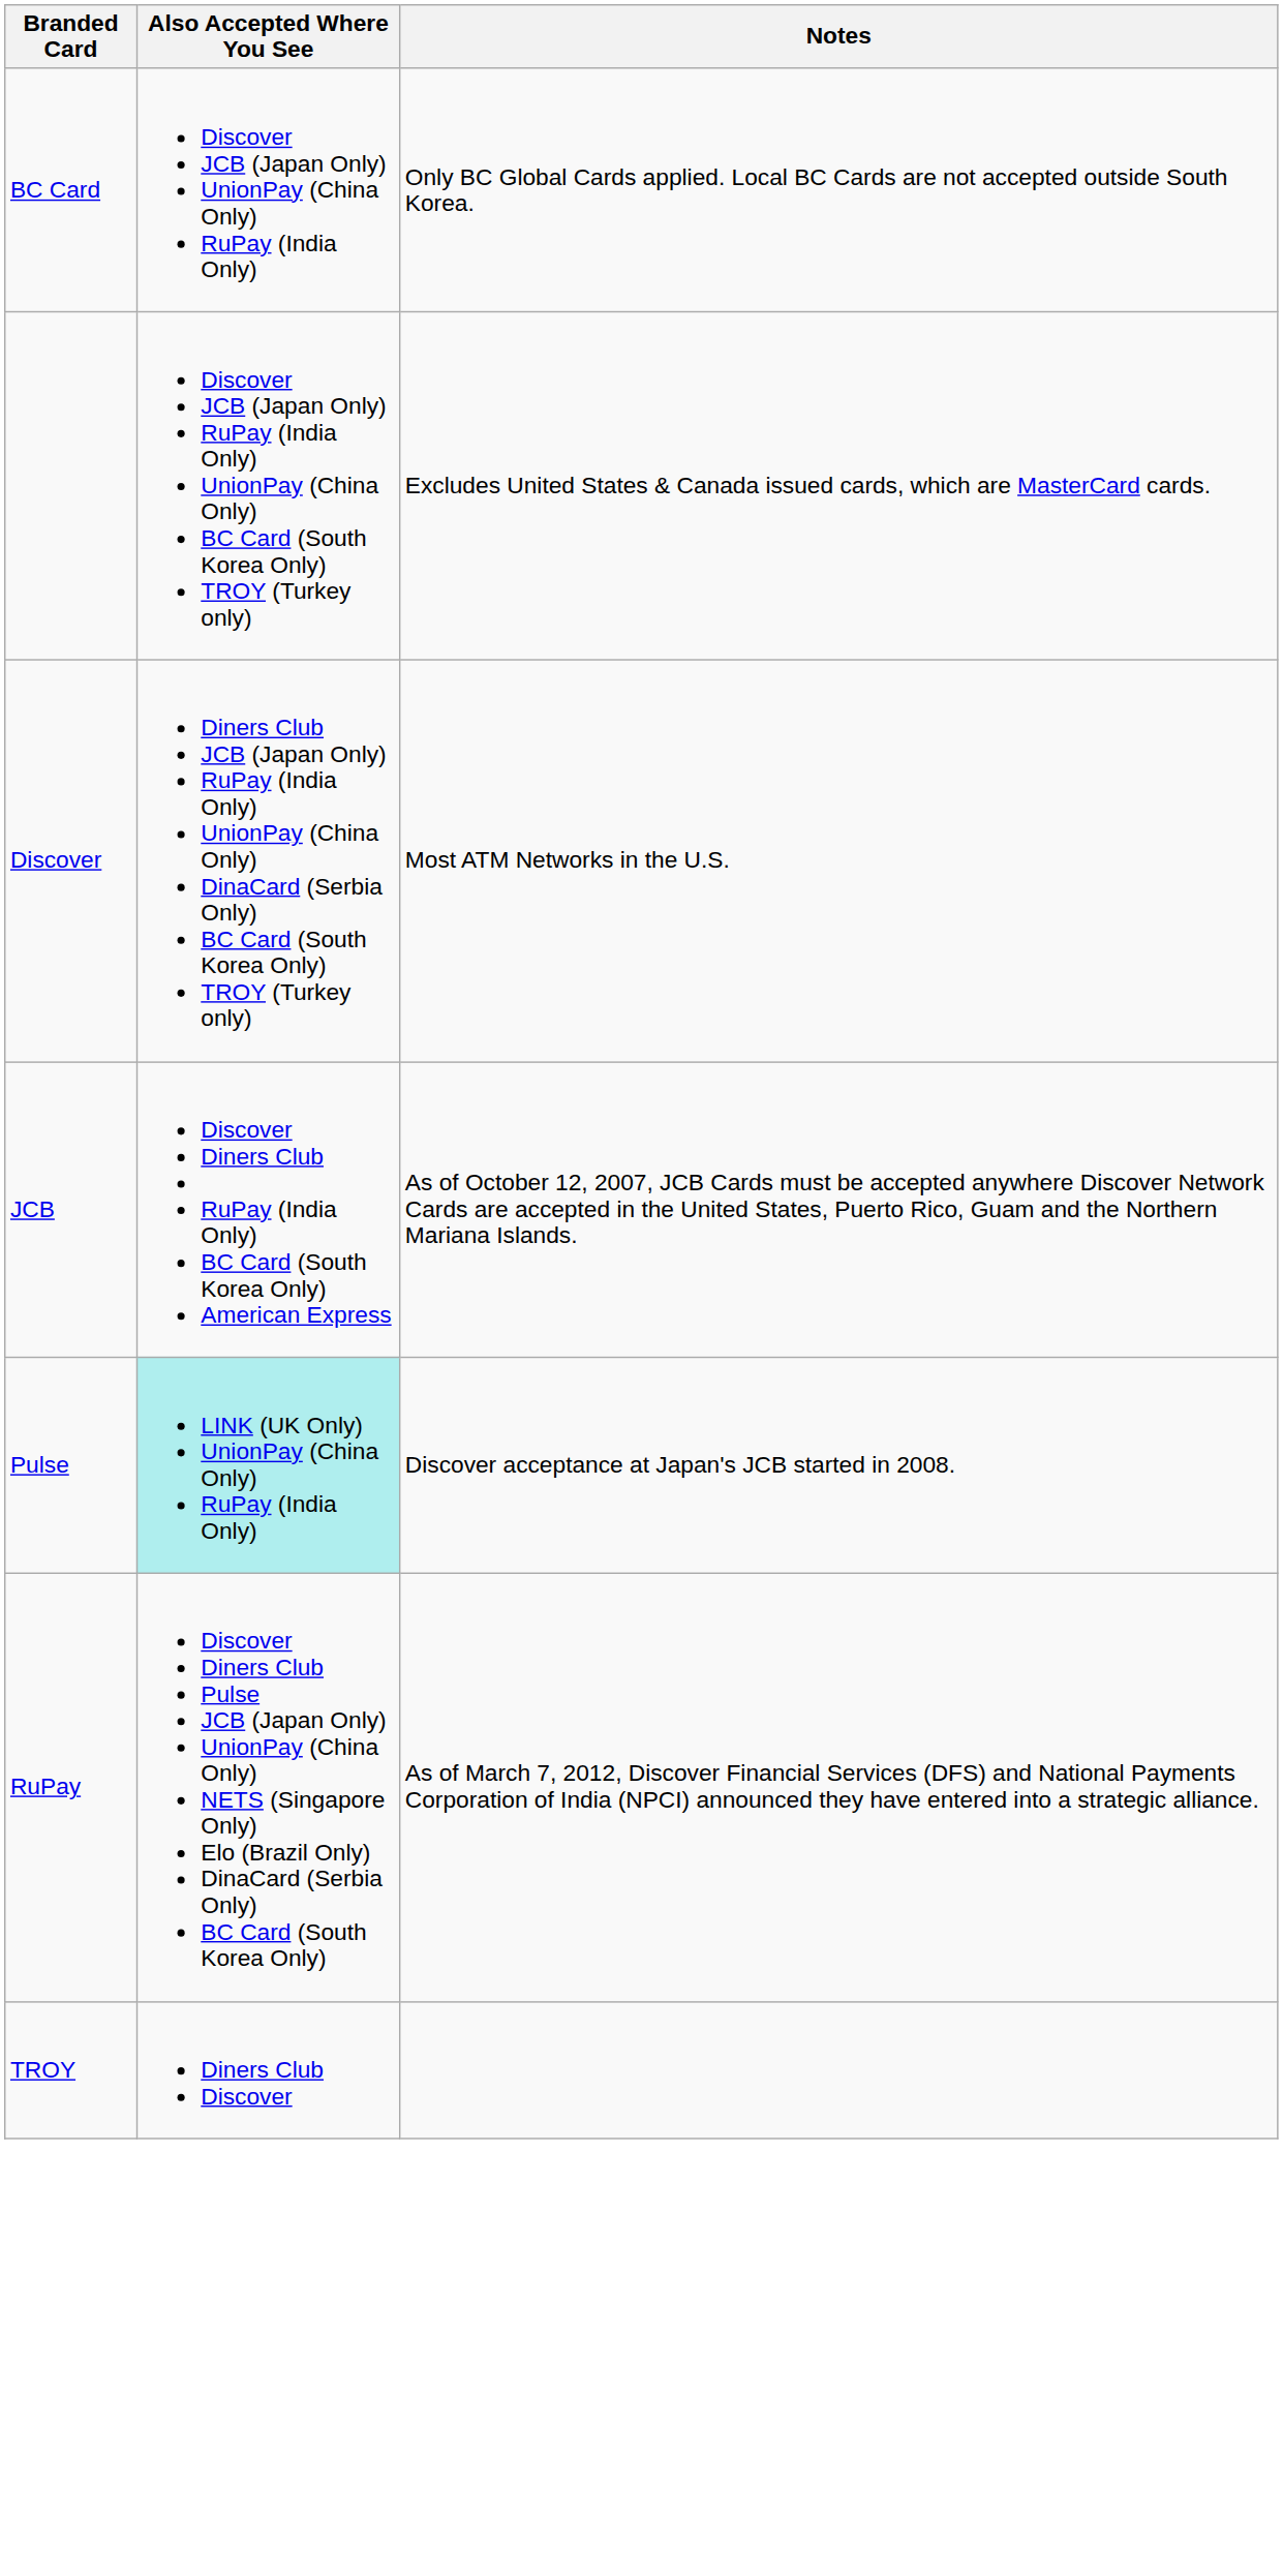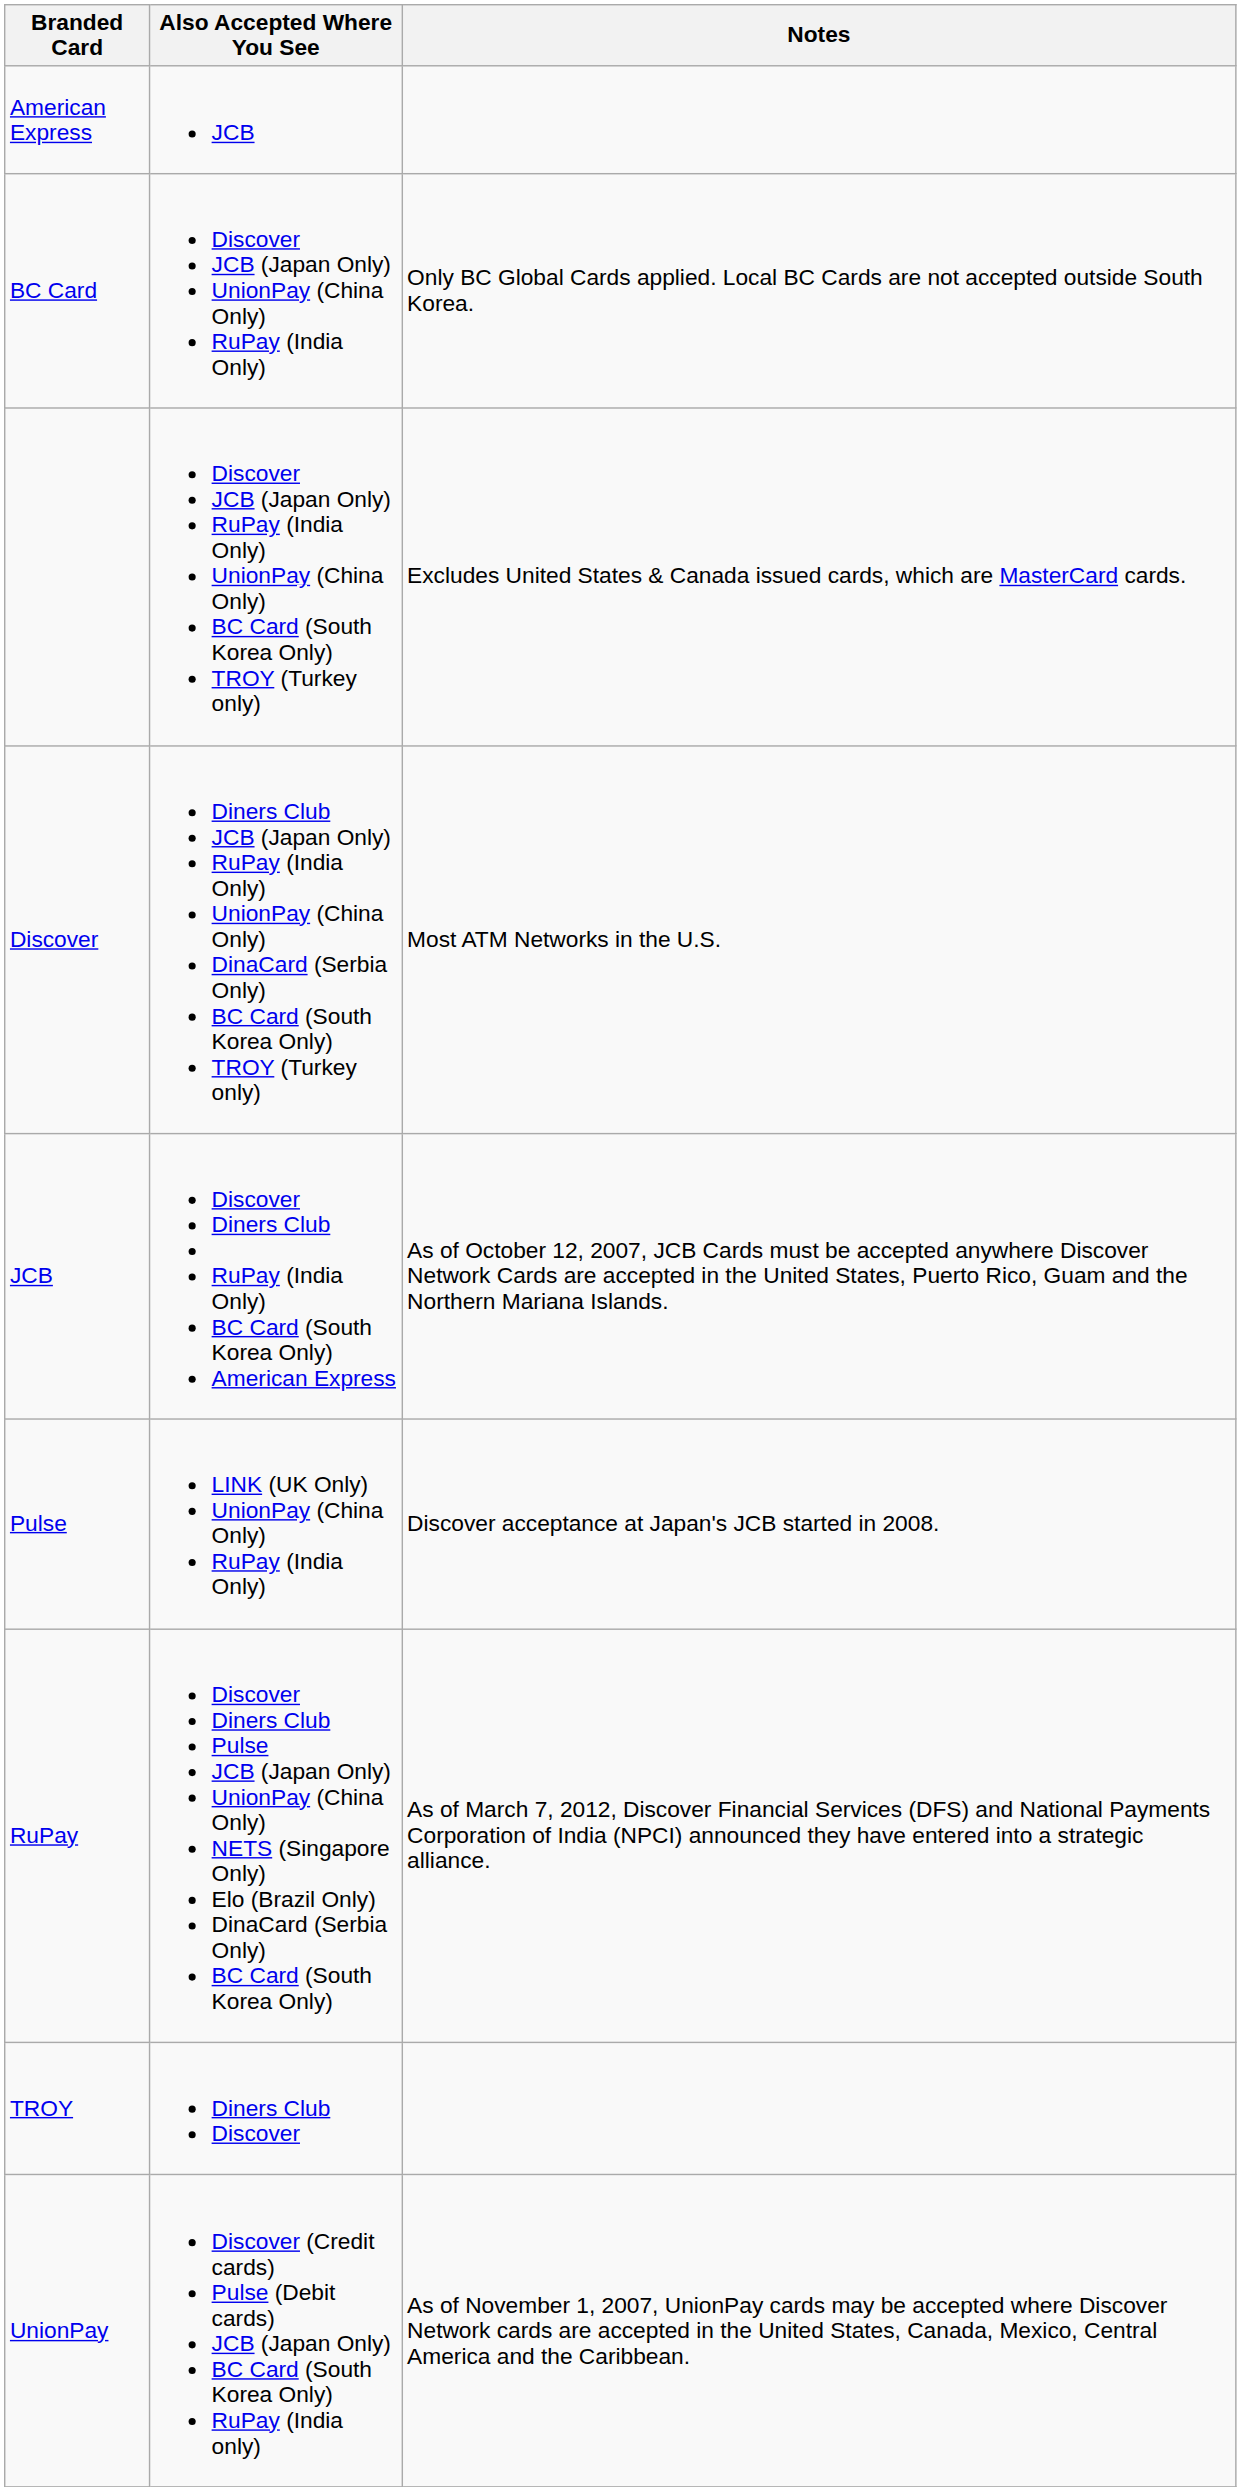+ row: American Express | JCB
Pulse | Also Accepted Where You See: paleturquoise background -> no background
+ row: UnionPay | Discover (Credit cards) Pulse (Debit cards) JCB (Japan Only) BC Card (South Korea Only) RuPay (India only) | As of November 1, 2007, UnionPay cards may be accepted where Discover Network cards are accepted in the United States, Canada, Mexico, Central America and the Caribbean.
